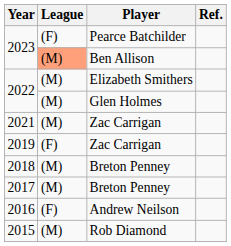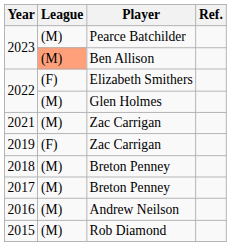2023 / Pearce Batchilder | League: (F) -> (M)
2022 / Elizabeth Smithers | League: (M) -> (F)
2016 | League: (F) -> (M)
